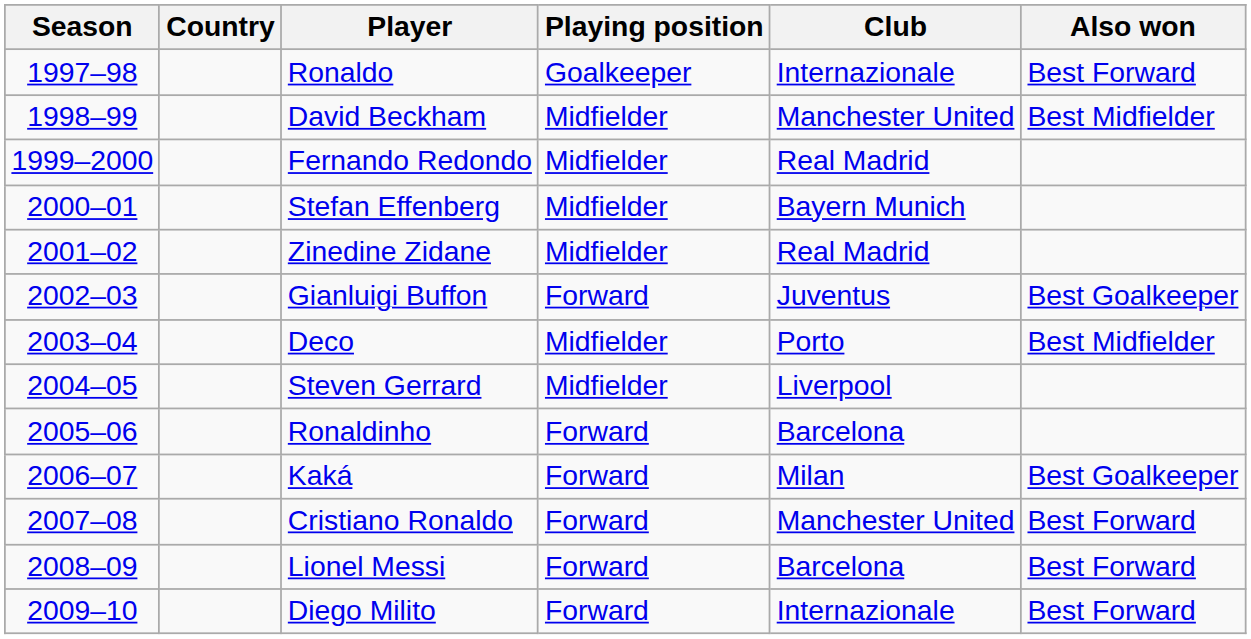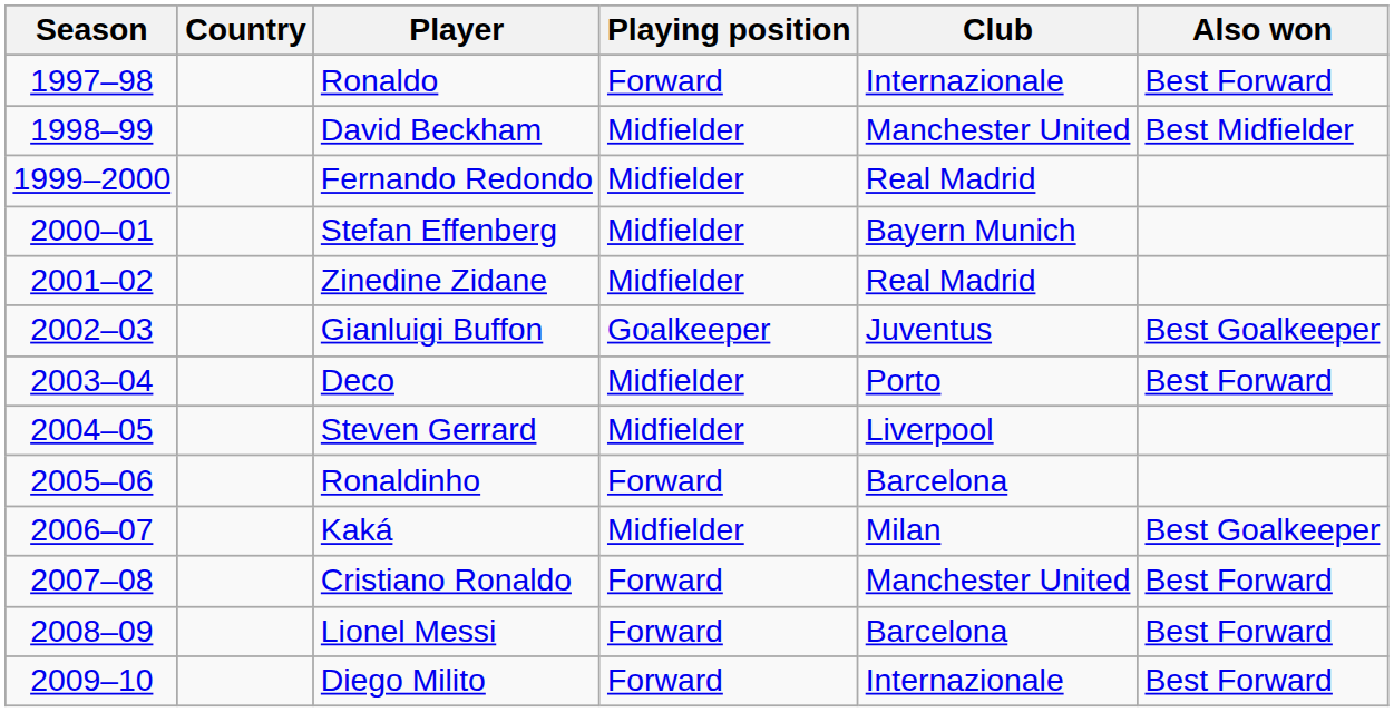Ronaldo | Playing position: Goalkeeper -> Forward
Gianluigi Buffon | Playing position: Forward -> Goalkeeper
Deco | Also won: Best Midfielder -> Best Forward
Kaká | Playing position: Forward -> Midfielder
